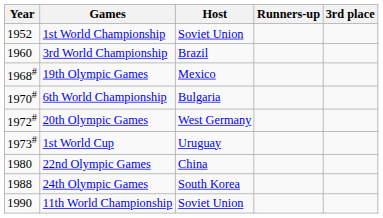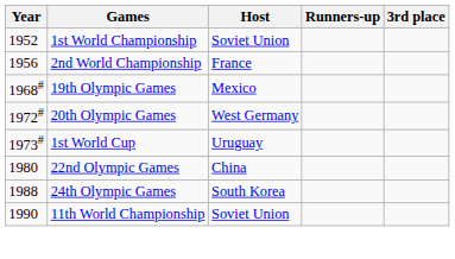+ row: 1956 | 2nd World Championship | France
- row: 1960 | 3rd World Championship | Brazil
- row: 1970# | 6th World Championship | Bulgaria
